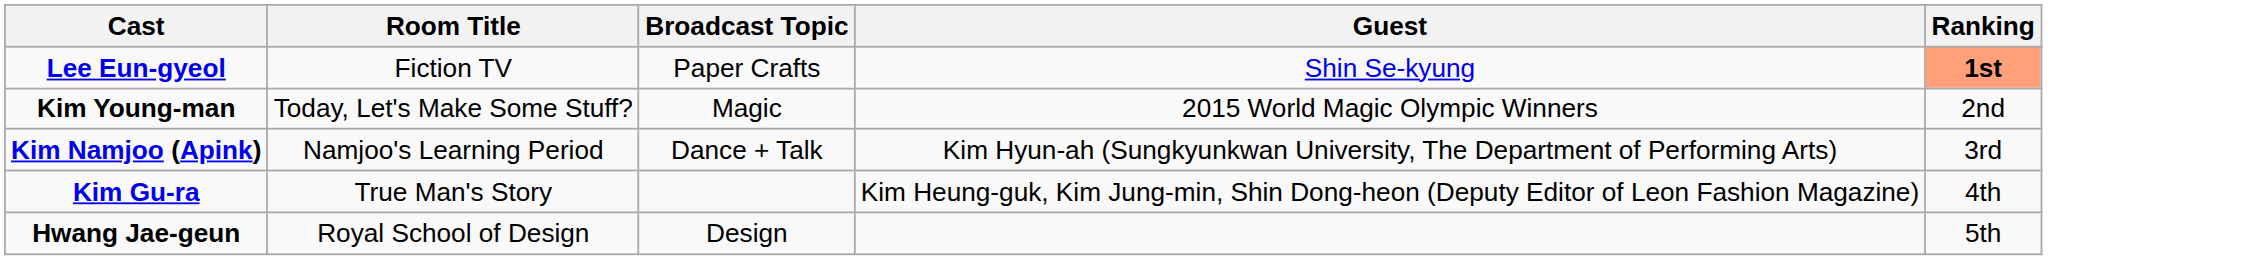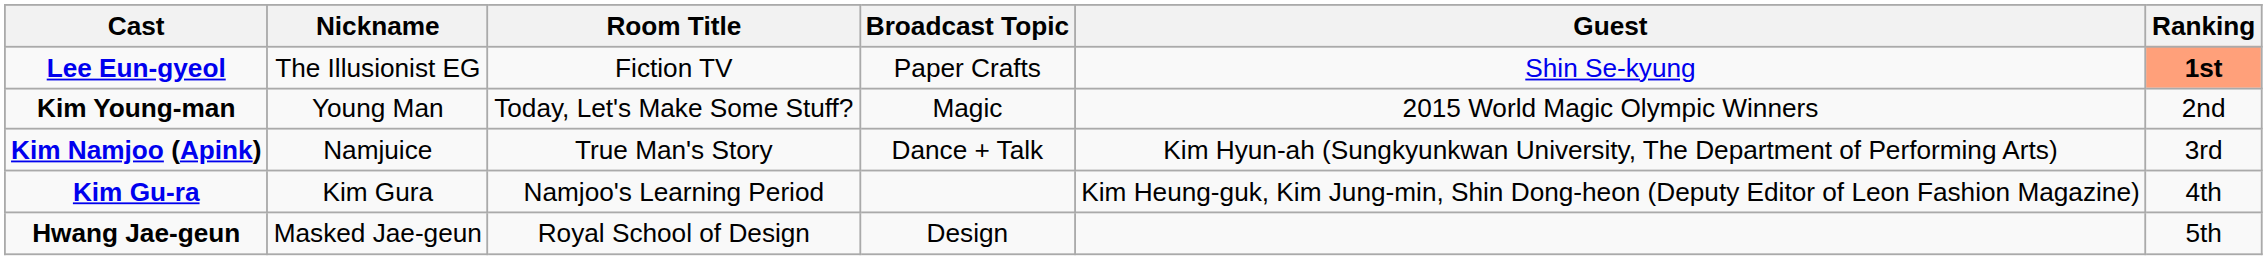+ column: Nickname | The Illusionist EG | Young Man | Namjuice | Kim Gura | Masked Jae-geun
Kim Namjoo (Apink) | Room Title: Namjoo's Learning Period -> True Man's Story
Kim Gu-ra | Room Title: True Man's Story -> Namjoo's Learning Period
